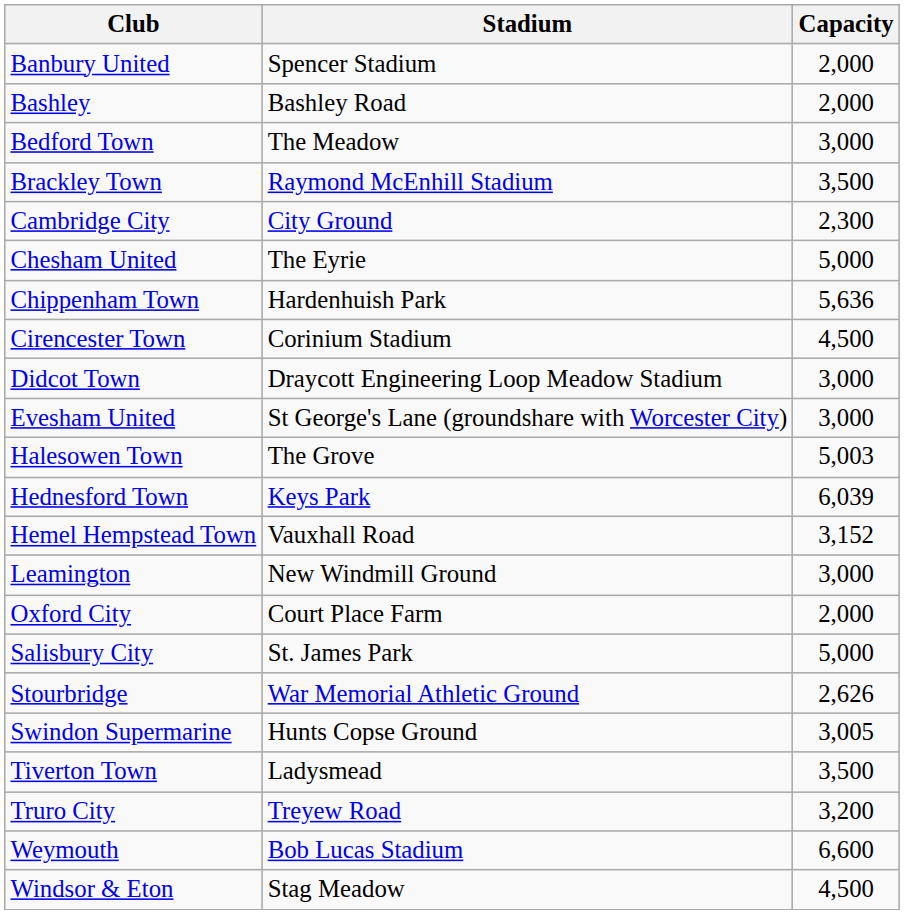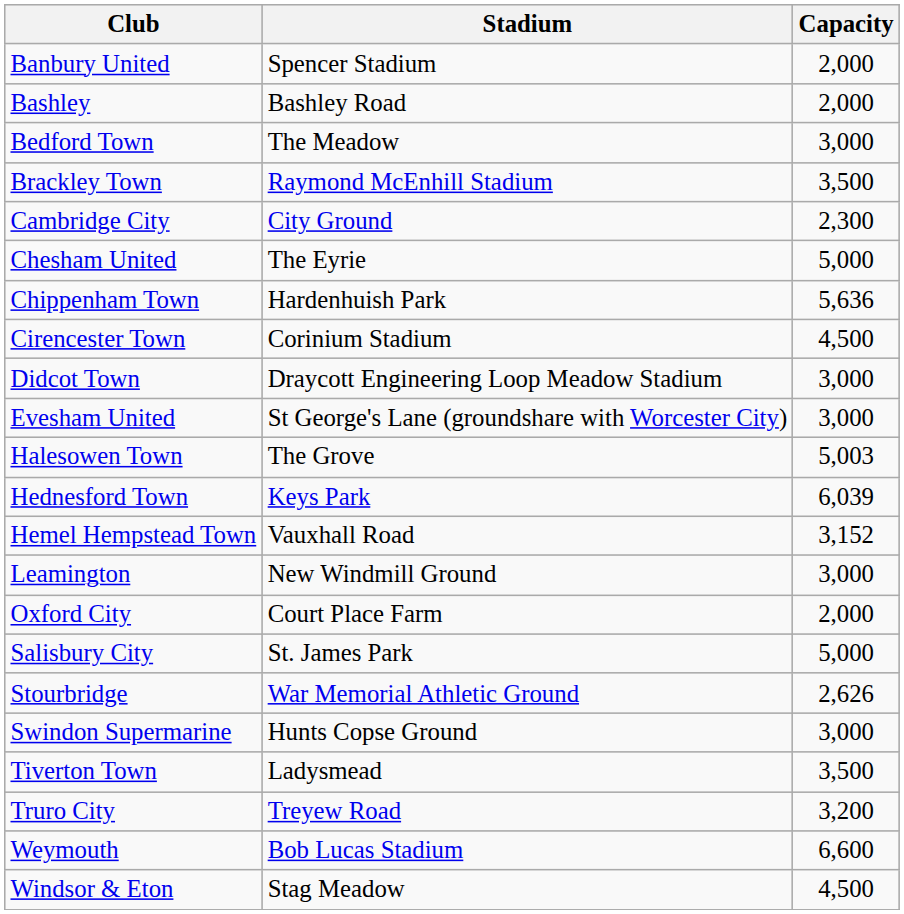Swindon Supermarine | Capacity: 3,005 -> 3,000
